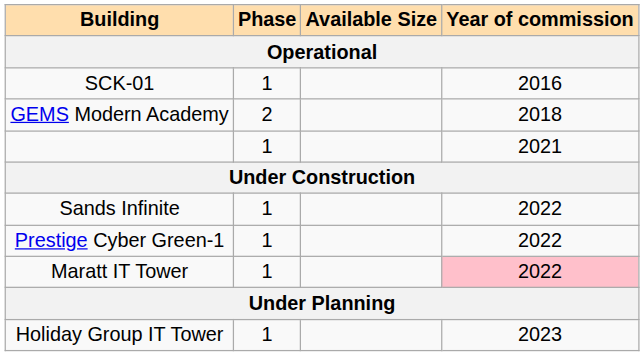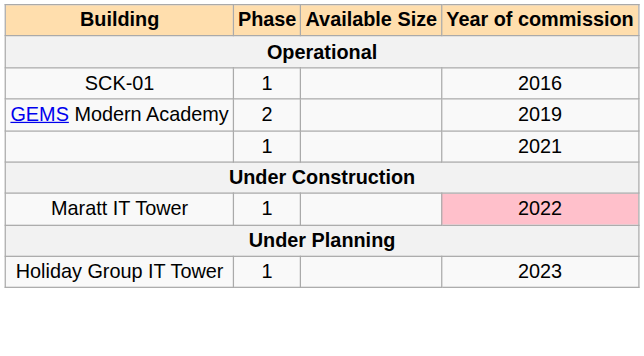GEMS Modern Academy | Year of commission: 2018 -> 2019
- row: Sands Infinite | 1 | 2022
- row: Prestige Cyber Green-1 | 1 | 2022
